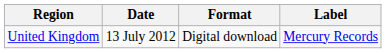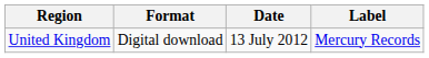columns swapped: Date <-> Format
